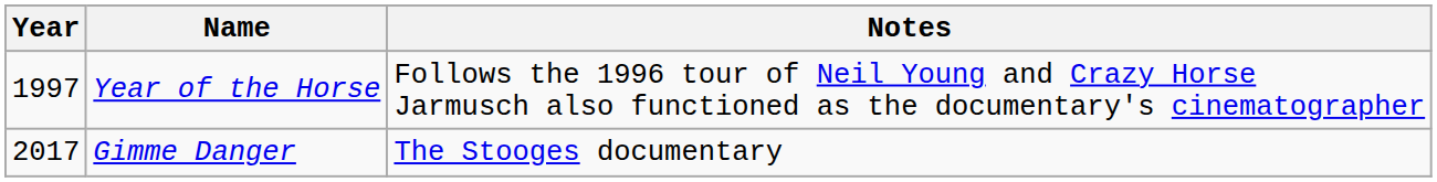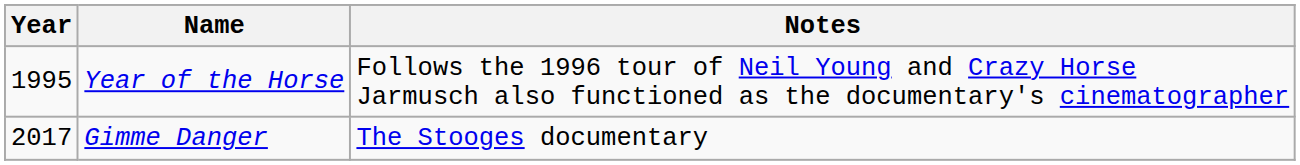Year of the Horse | Year: 1997 -> 1995
